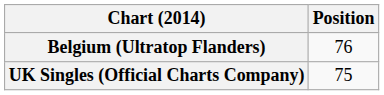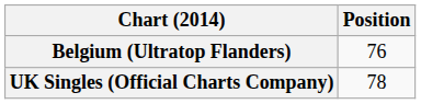UK Singles (Official Charts Company) | Position: 75 -> 78
